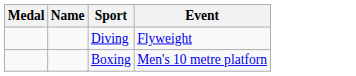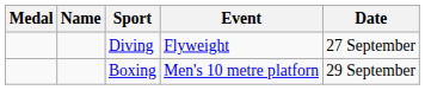+ column: Date | 27 September | 29 September
